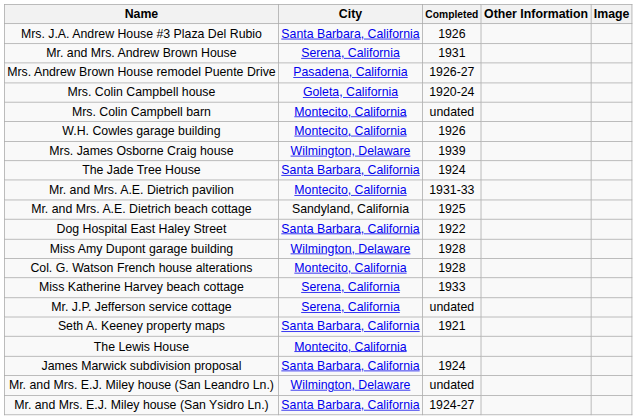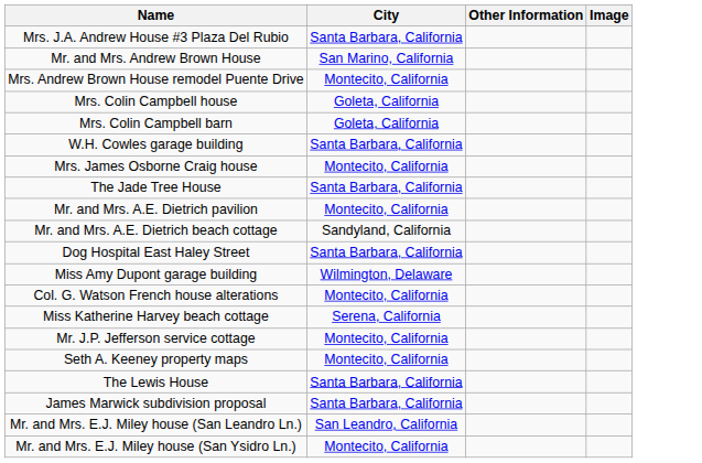- column: Completed | 1926 | 1931 | 1926-27 | 1920-24 | undated | 1926 | 1939 | 1924 | 1931-33 | 1925 | 1922 | 1928 | 1928 | 1933 | undated | 1921 | 1924 | undated | 1924-27
Mr. and Mrs. Andrew Brown House | City: Serena, California -> San Marino, California
Mrs. Andrew Brown House remodel Puente Drive | City: Pasadena, California -> Montecito, California
Mrs. Colin Campbell barn | City: Montecito, California -> Goleta, California
W.H. Cowles garage building | City: Montecito, California -> Santa Barbara, California
Mrs. James Osborne Craig house | City: Wilmington, Delaware -> Montecito, California
Mr. J.P. Jefferson service cottage | City: Serena, California -> Montecito, California
Seth A. Keeney property maps | City: Santa Barbara, California -> Montecito, California
The Lewis House | City: Montecito, California -> Santa Barbara, California
Mr. and Mrs. E.J. Miley house (San Leandro Ln.) | City: Wilmington, Delaware -> San Leandro, California
Mr. and Mrs. E.J. Miley house (San Ysidro Ln.) | City: Santa Barbara, California -> Montecito, California
